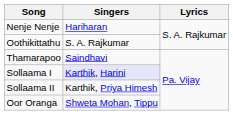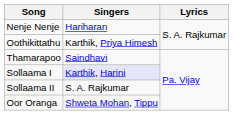Oothikittathu | Singers: S. A. Rajkumar -> Karthik, Priya Himesh
Sollaama II | Singers: Karthik, Priya Himesh -> S. A. Rajkumar
